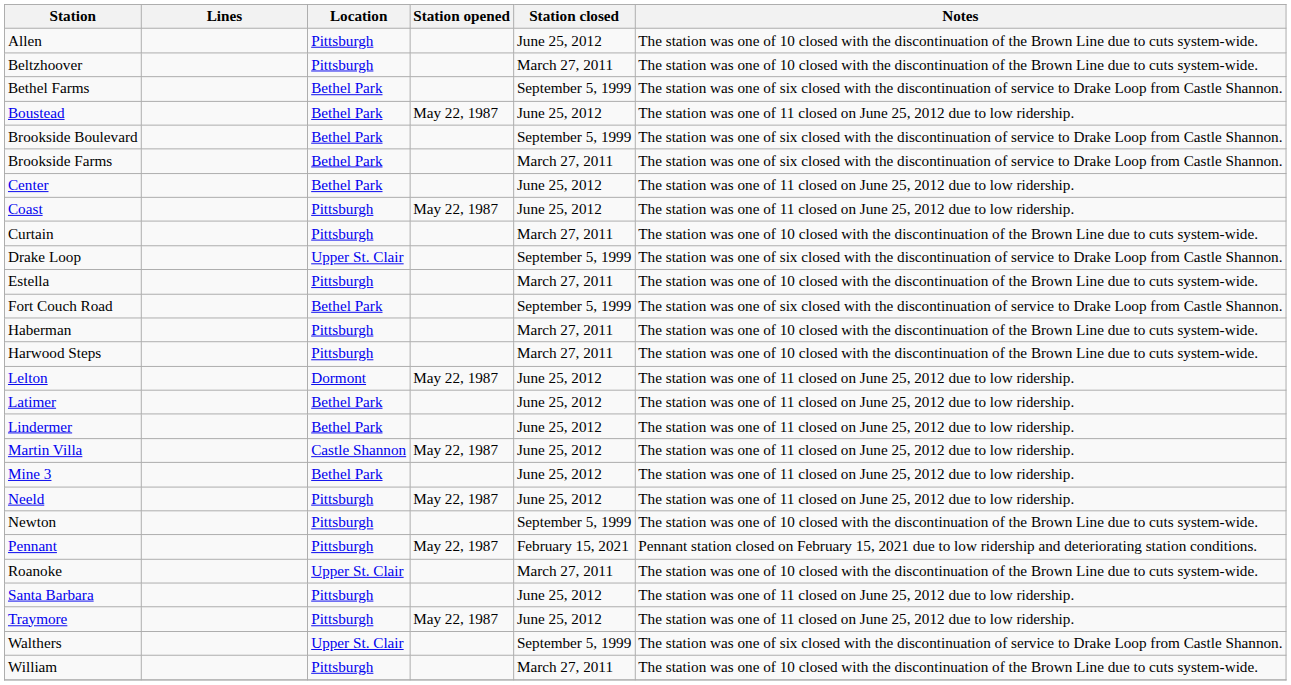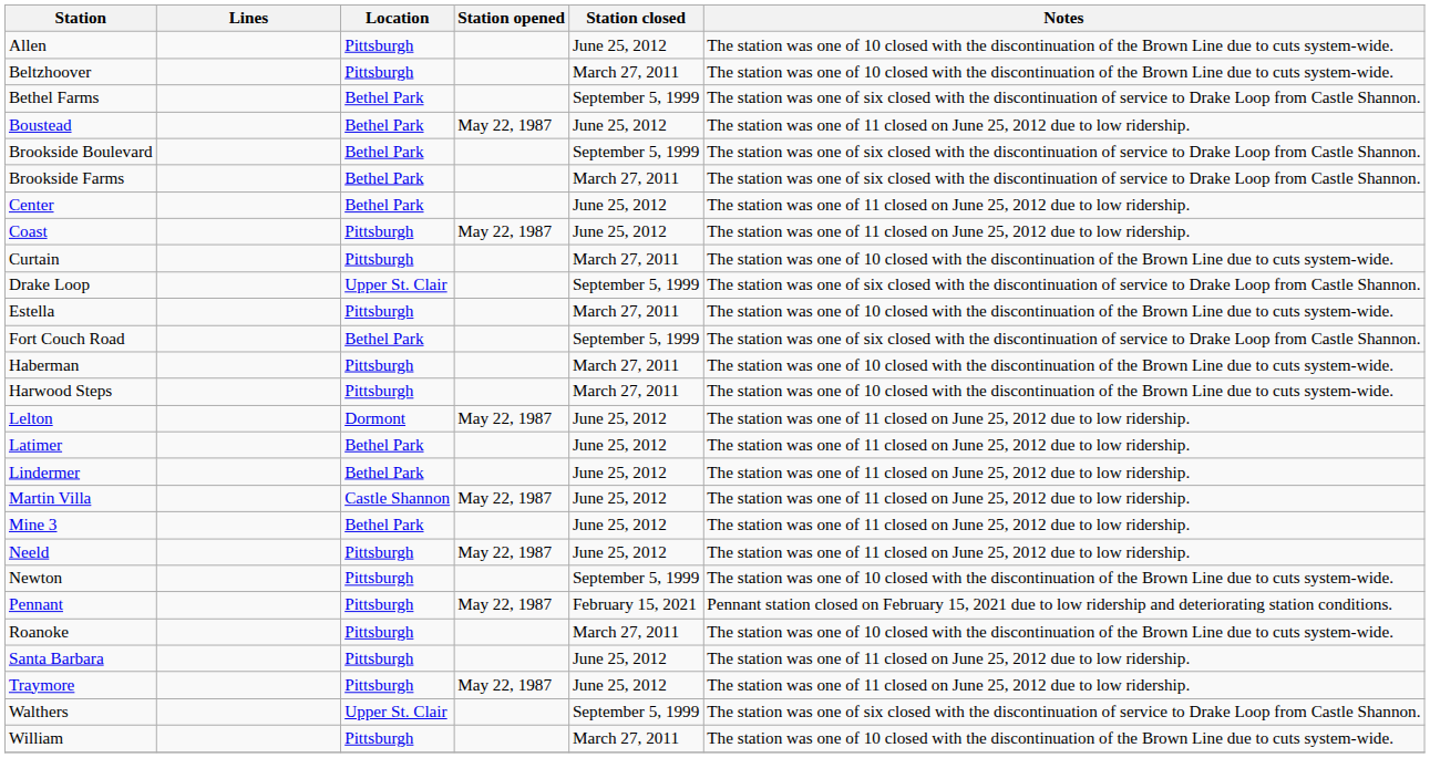Roanoke | Location: Upper St. Clair -> Pittsburgh
